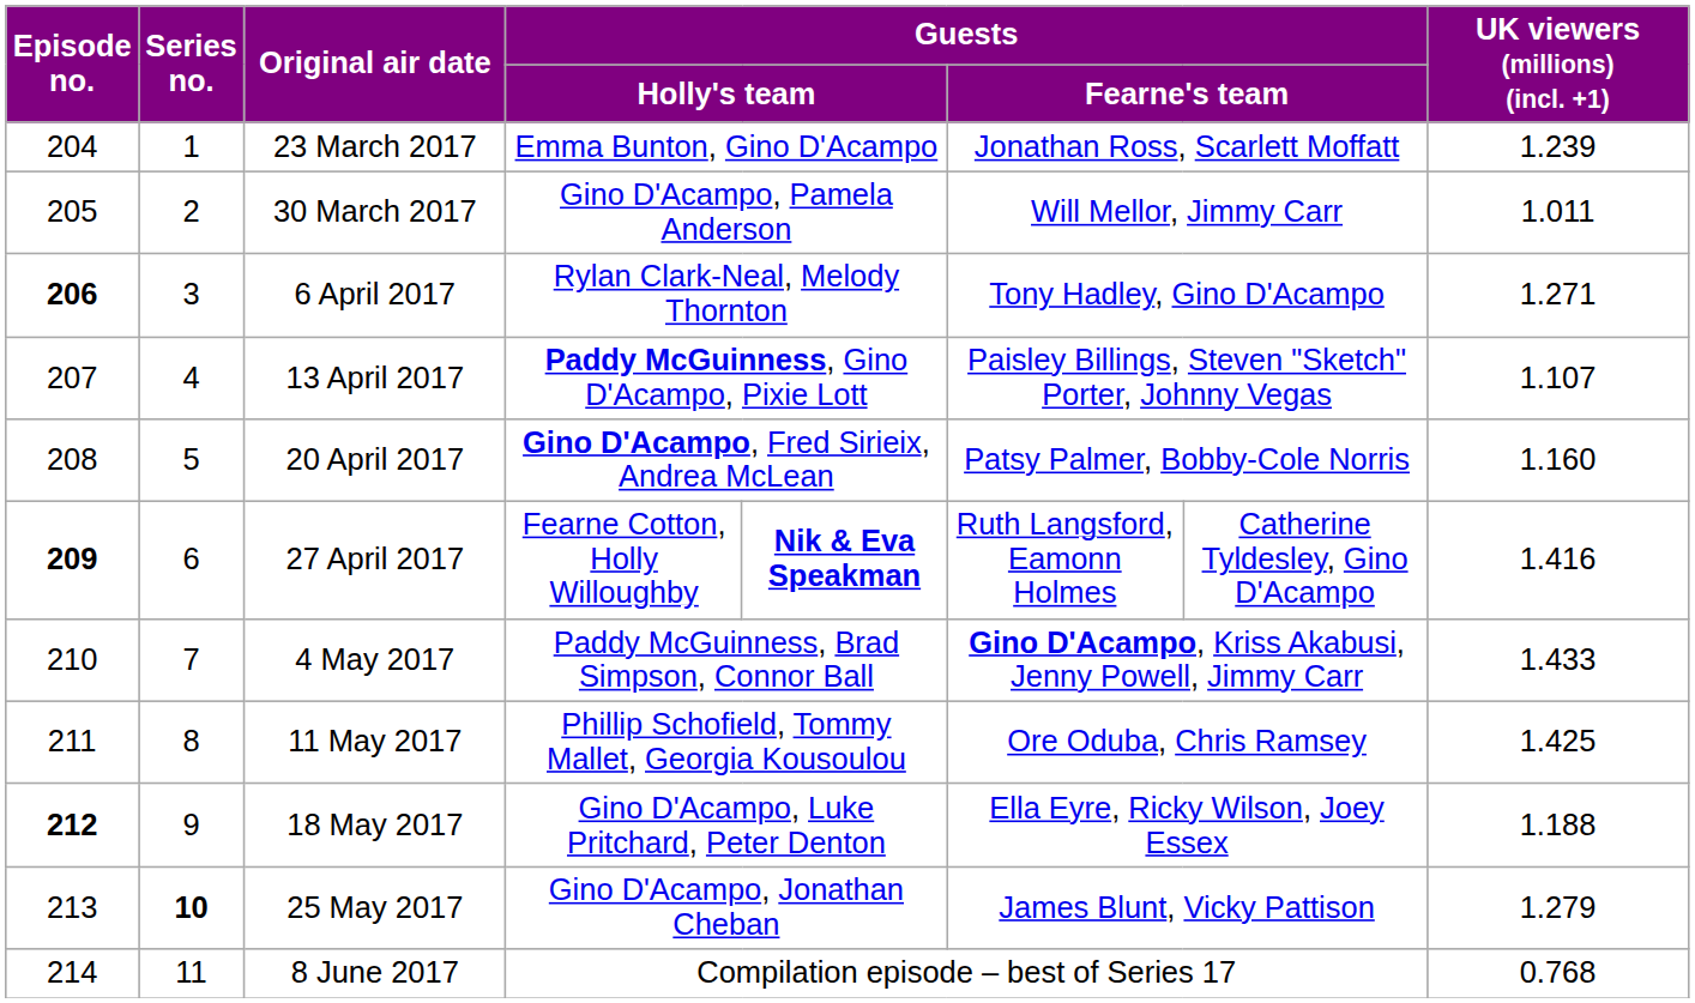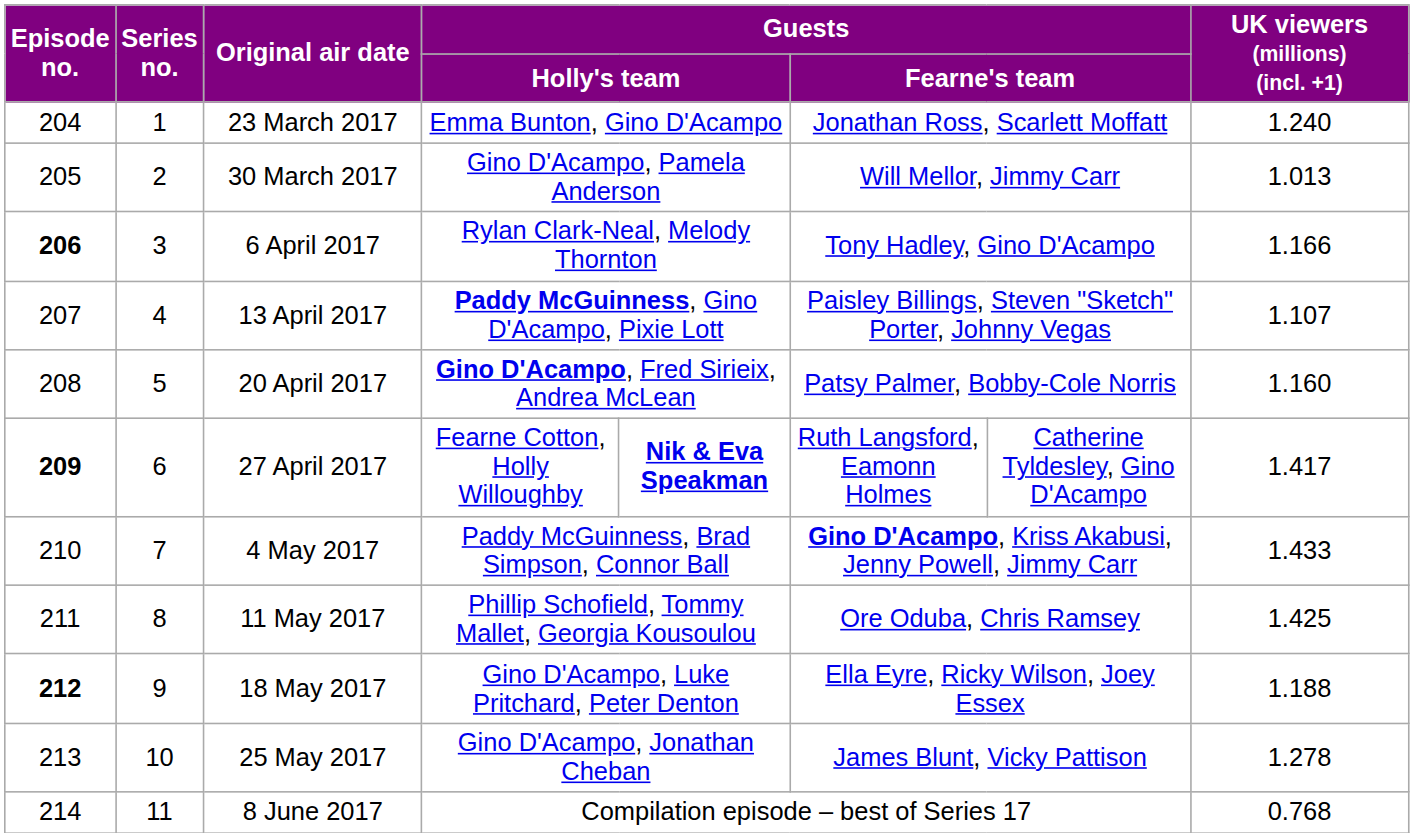23 March 2017 | UK viewers (millions) (incl. +1): 1.239 -> 1.240
30 March 2017 | UK viewers (millions) (incl. +1): 1.011 -> 1.013
6 April 2017 | UK viewers (millions) (incl. +1): 1.271 -> 1.166
27 April 2017 | UK viewers (millions) (incl. +1): 1.416 -> 1.417
25 May 2017 | Series no.: bold -> normal
25 May 2017 | UK viewers (millions) (incl. +1): 1.279 -> 1.278
